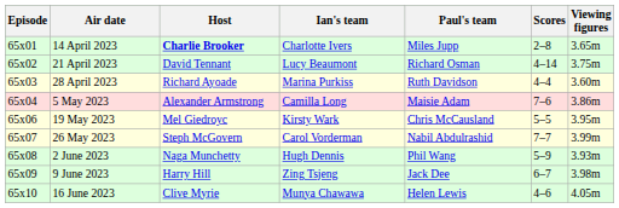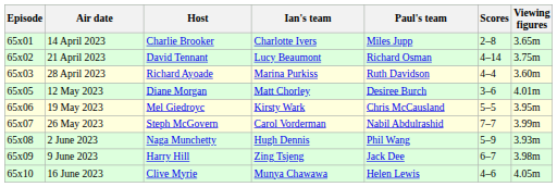14 April 2023 | Host: bold -> normal
- row: 65x04 | 5 May 2023 | Alexander Armstrong | Camilla Long | Maisie Adam | 7–6 | 3.86m
+ row: 65x05 | 12 May 2023 | Diane Morgan | Matt Chorley | Desiree Burch | 3–6 | 4.01m
